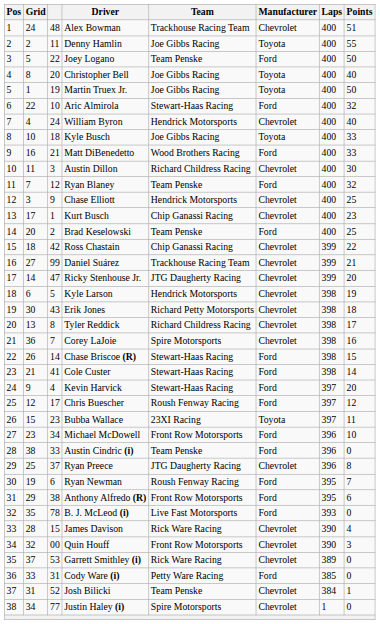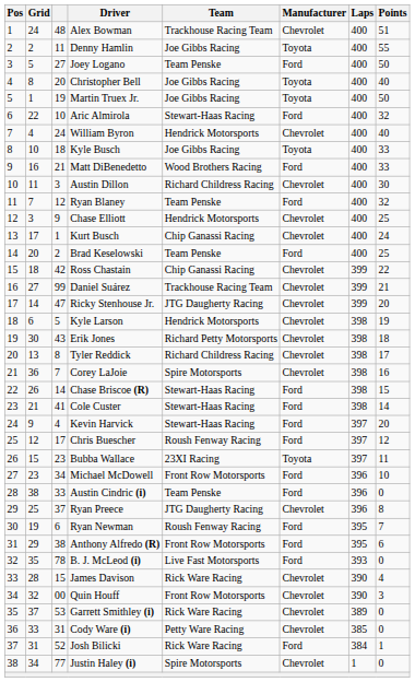Joey Logano | column 3: 22 -> 27
Kurt Busch | Points: 23 -> 24
Cody Ware (i) | Manufacturer: Ford -> Chevrolet
Josh Bilicki | Team: Team Penske -> Rick Ware Racing
Josh Bilicki | Manufacturer: Chevrolet -> Ford
